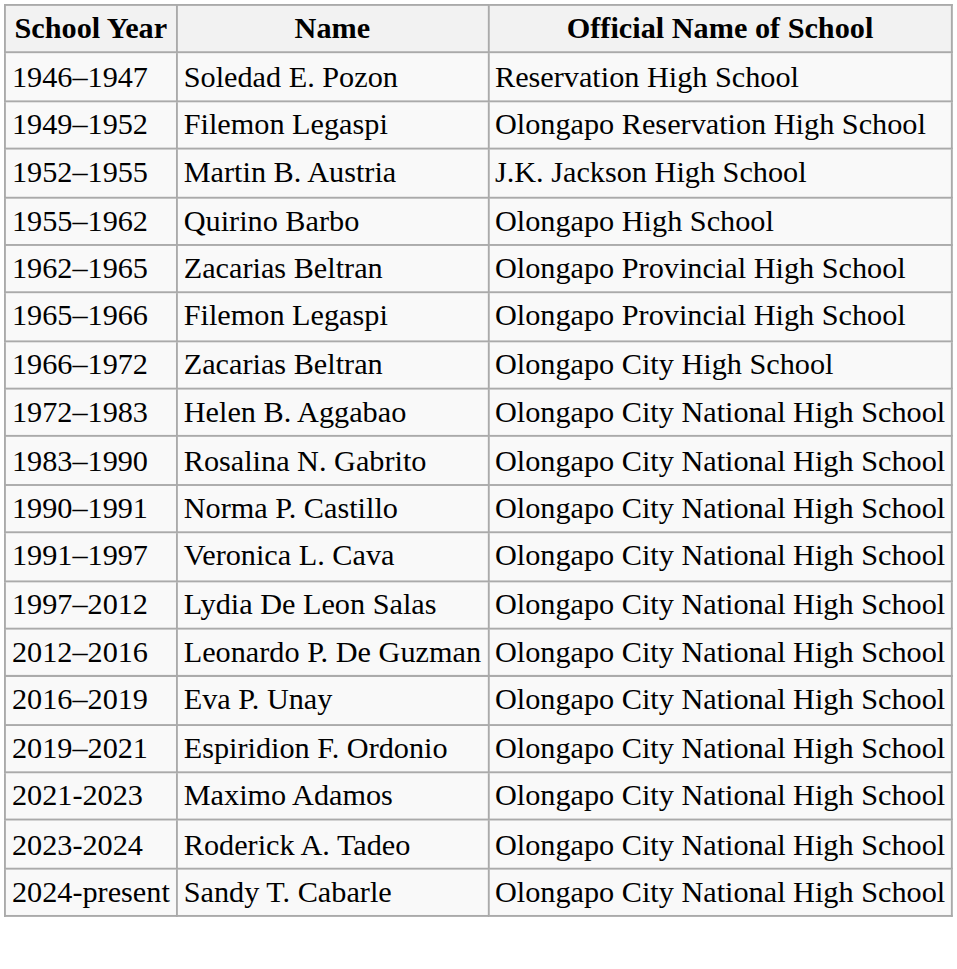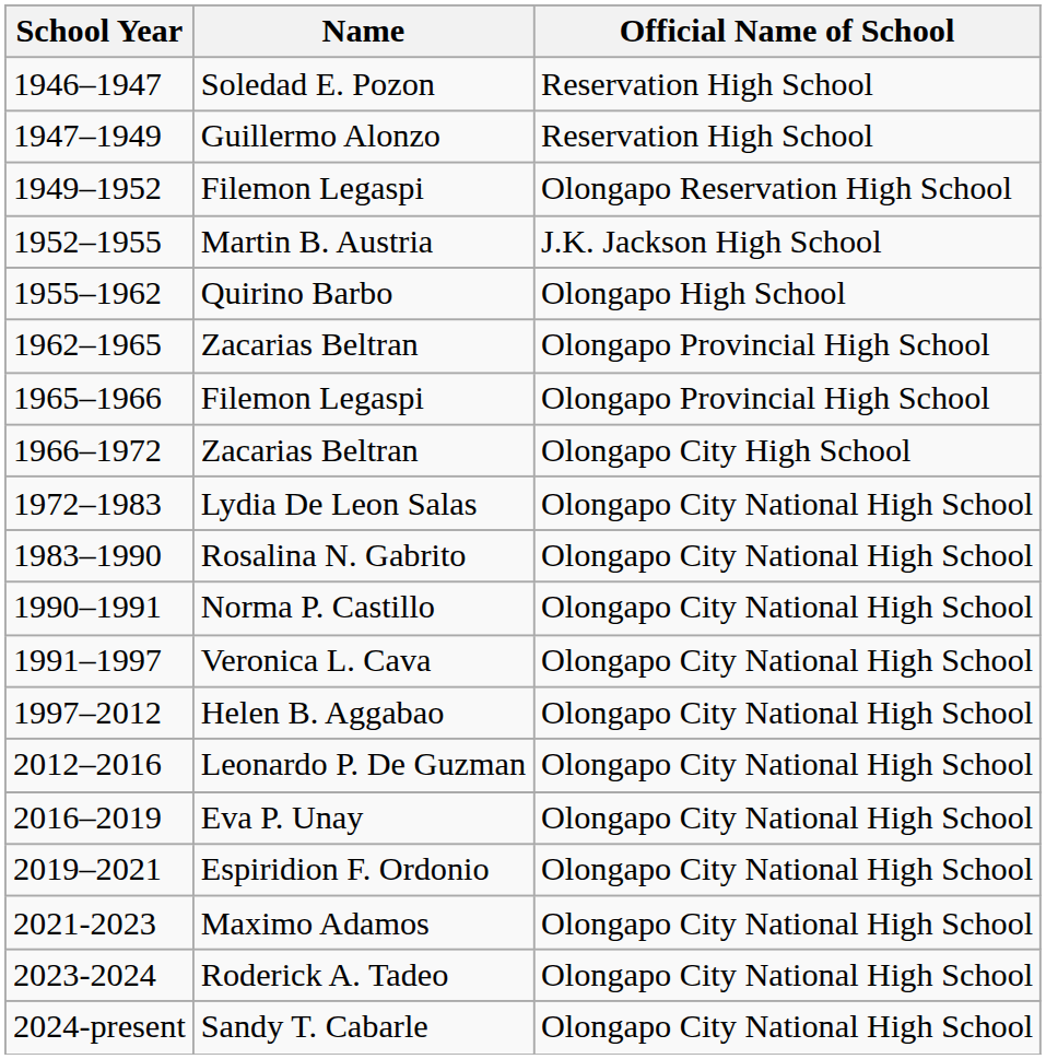+ row: 1947–1949 | Guillermo Alonzo | Reservation High School
1972–1983 | Name: Helen B. Aggabao -> Lydia De Leon Salas
1997–2012 | Name: Lydia De Leon Salas -> Helen B. Aggabao
